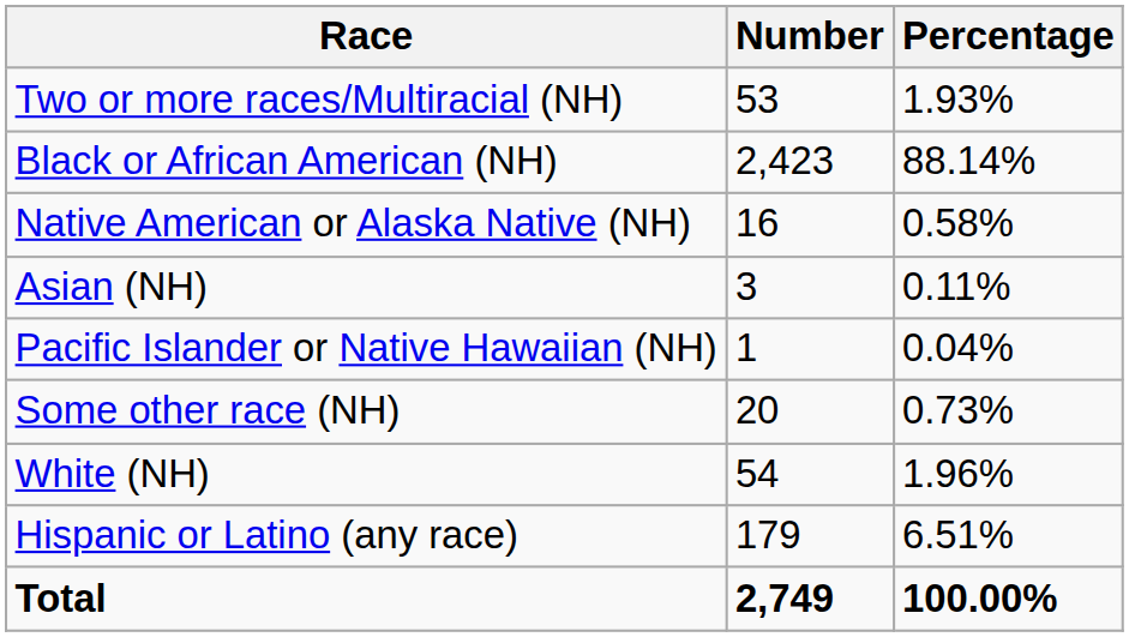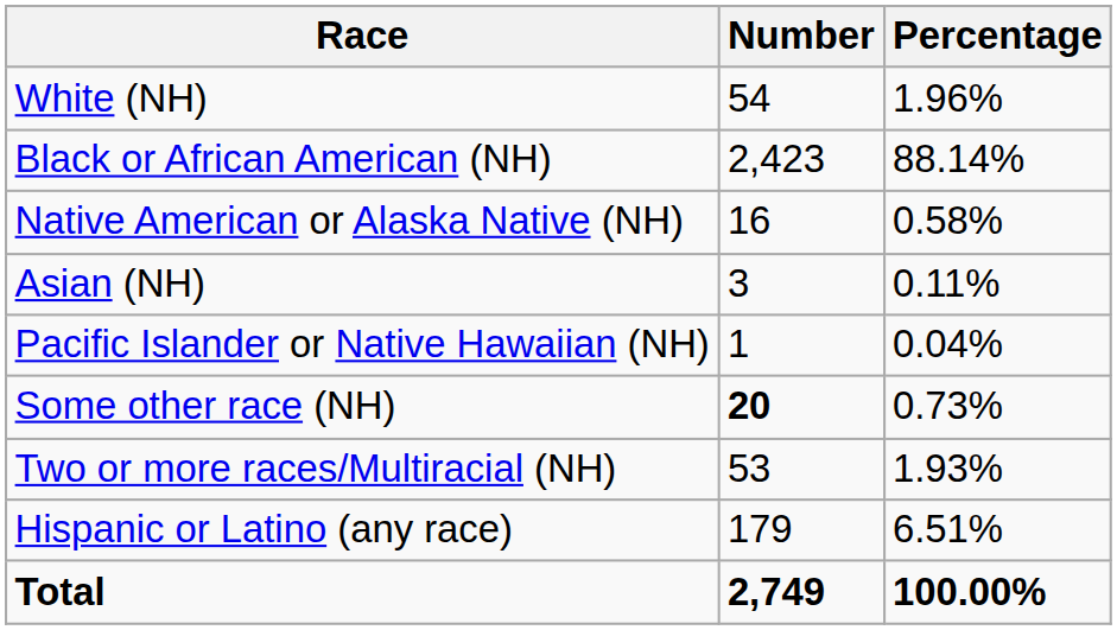rows swapped: White (NH) <-> Two or more races/Multiracial (NH)
Some other race (NH) | Number: normal -> bold
